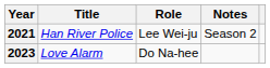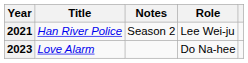columns swapped: Role <-> Notes
